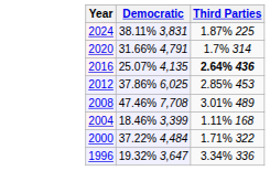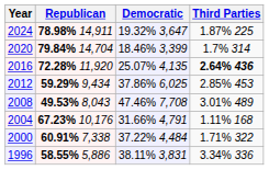+ column: Republican | 78.98% 14,911 | 79.84% 14,704 | 72.28% 11,920 | 59.29% 9,434 | 49.53% 8,043 | 67.23% 10,176 | 60.91% 7,338 | 58.55% 5,886
2024 | Democratic: 38.11% 3,831 -> 19.32% 3,647
2020 | Democratic: 31.66% 4,791 -> 18.46% 3,399
2004 | Democratic: 18.46% 3,399 -> 31.66% 4,791
1996 | Democratic: 19.32% 3,647 -> 38.11% 3,831
